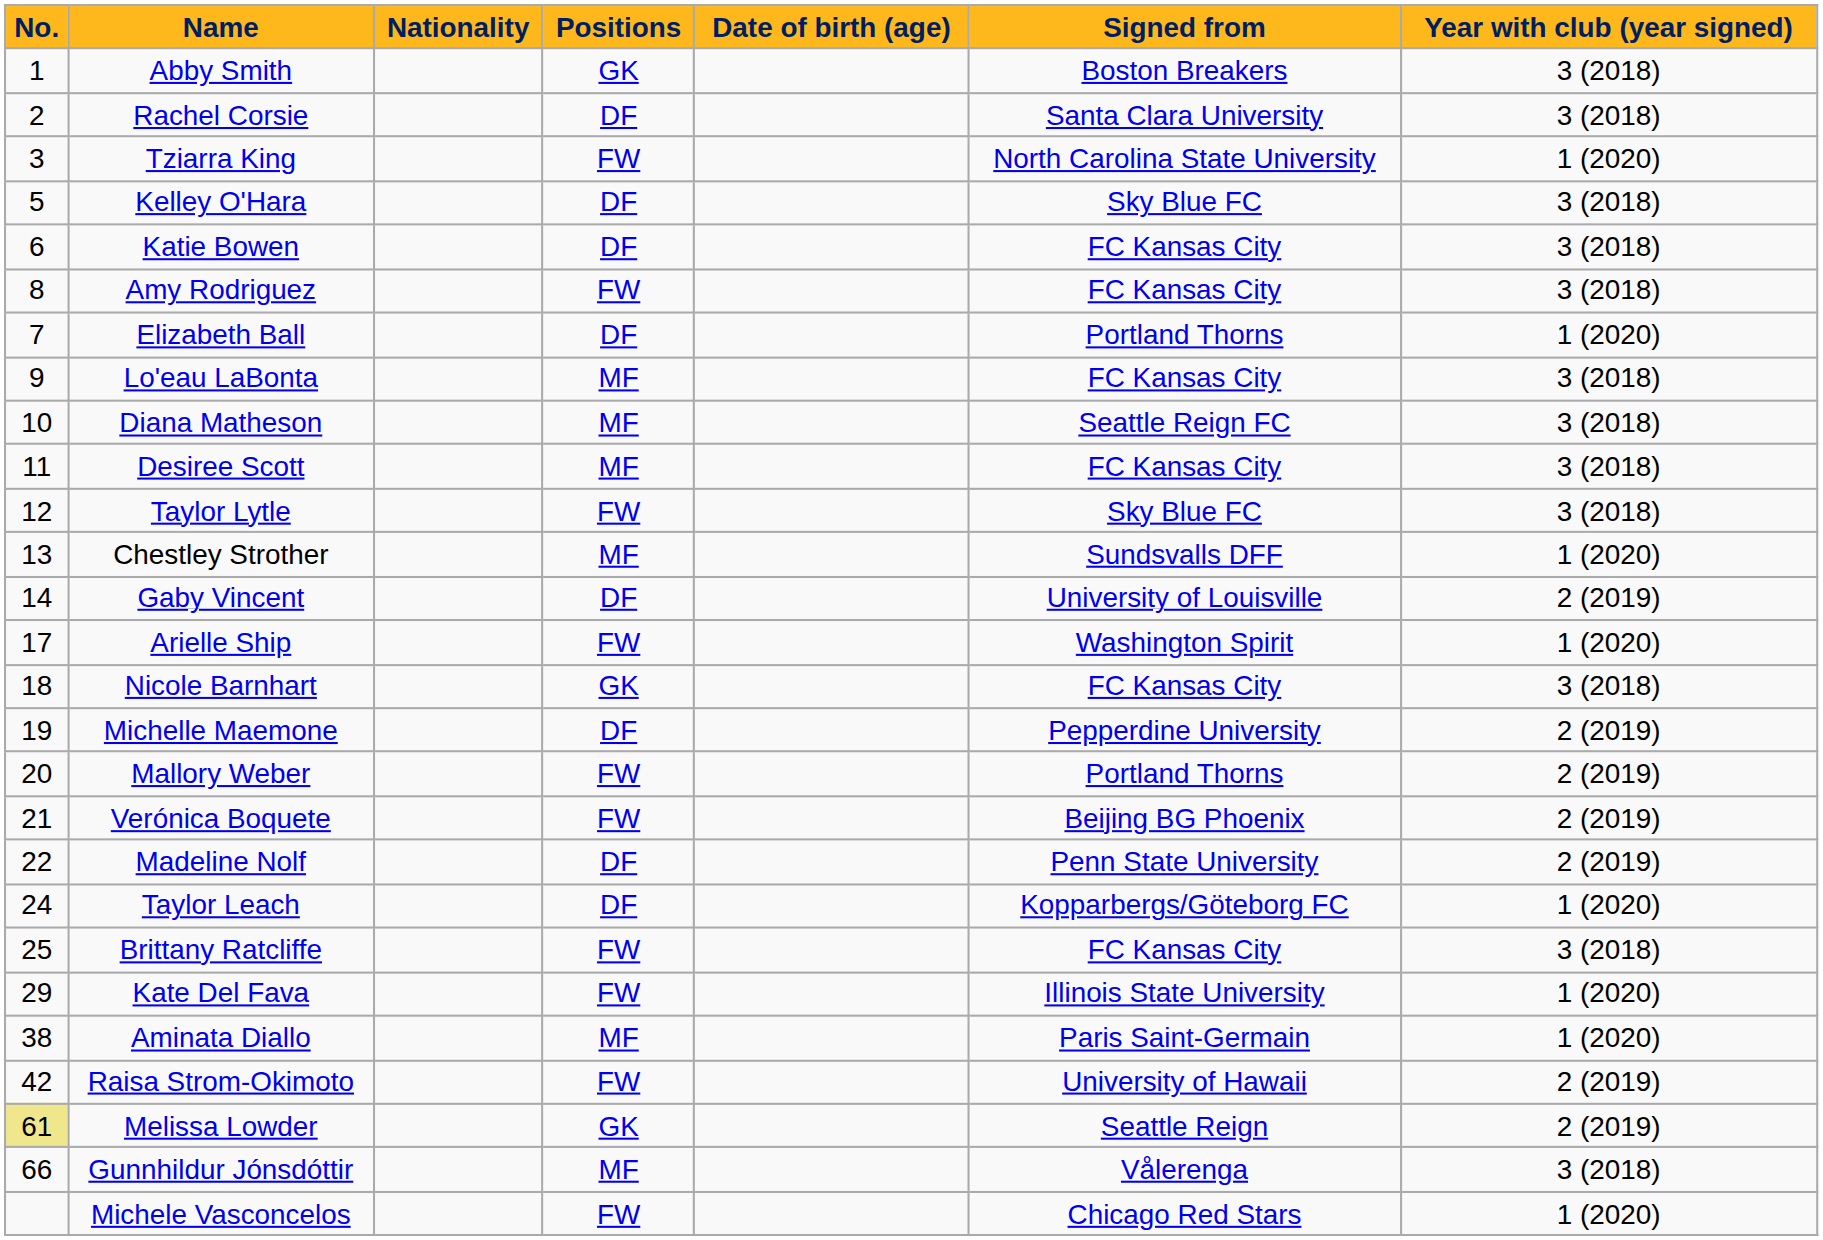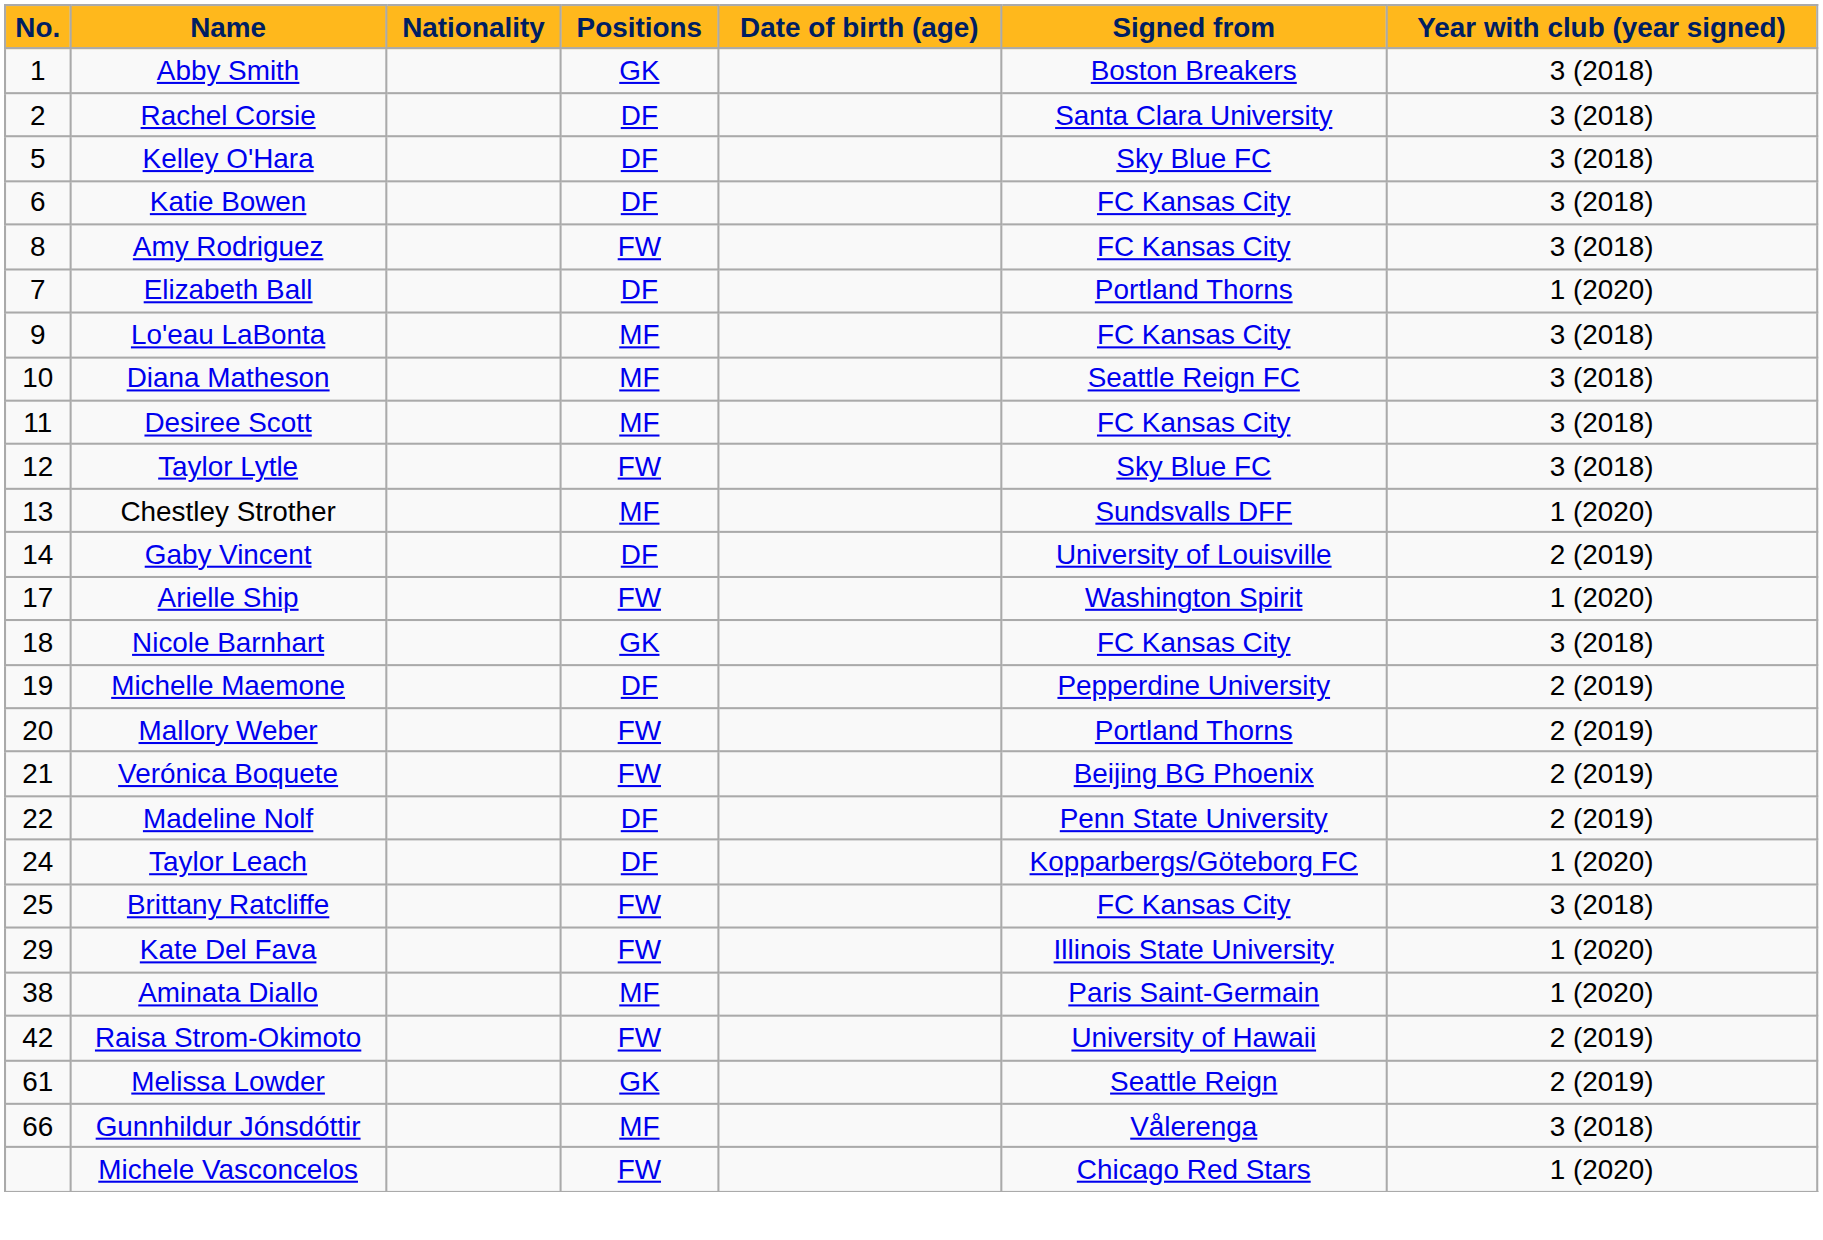- row: 3 | Tziarra King | FW | North Carolina State University | 1 (2020)
Melissa Lowder | No.: khaki background -> no background
